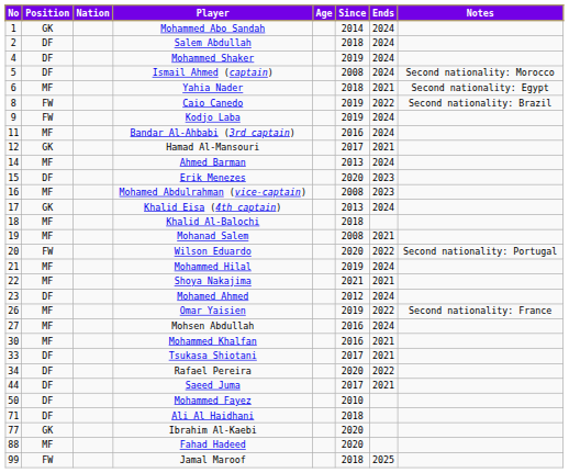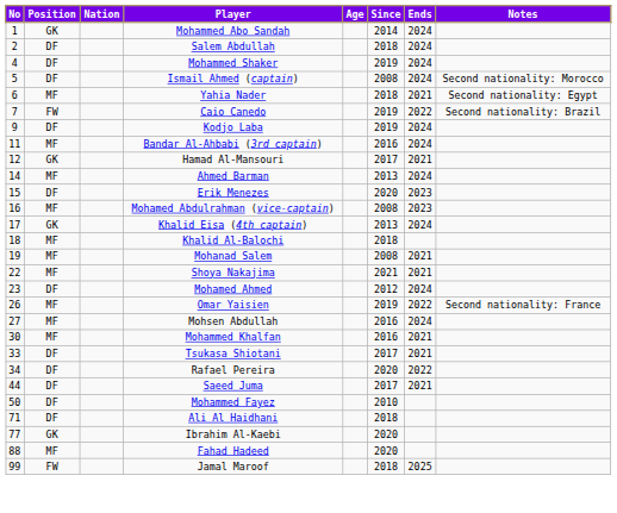Caio Canedo | No: 8 -> 7
Kodjo Laba | Position: FW -> DF
- row: 20 | FW | Wilson Eduardo | 2020 | 2022 | Second nationality: Portugal
- row: 21 | MF | Mohammed Hilal | 2019 | 2024
